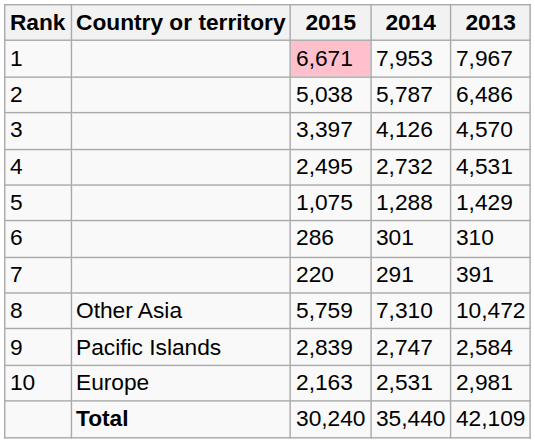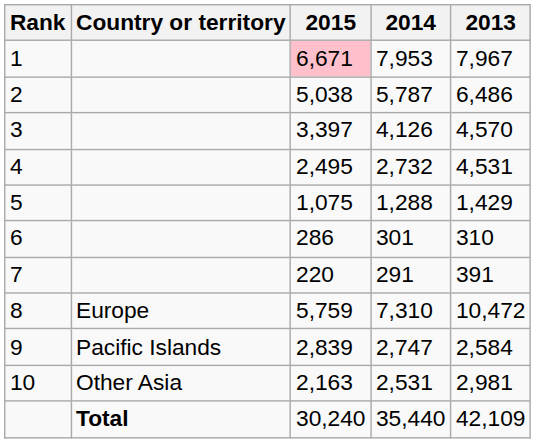8 | Country or territory: Other Asia -> Europe
10 | Country or territory: Europe -> Other Asia
